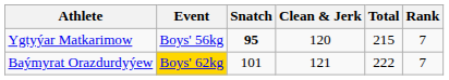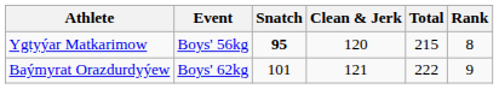Ygtyýar Matkarimow | Rank: 7 -> 8
Baýmyrat Orazdurdyýew | Event: gold background -> no background
Baýmyrat Orazdurdyýew | Rank: 7 -> 9
